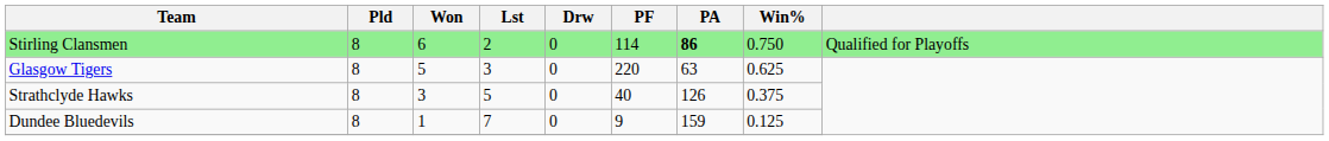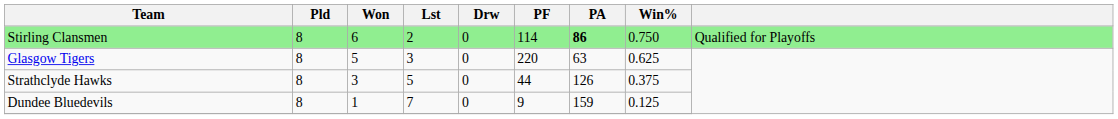Strathclyde Hawks | PF: 40 -> 44
